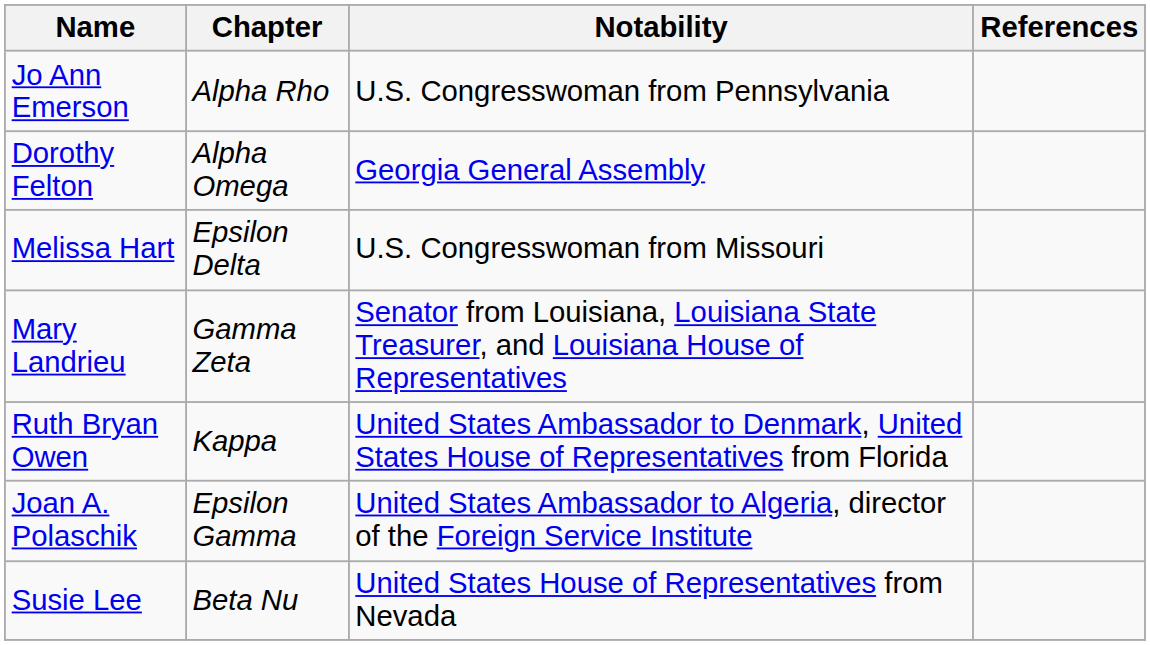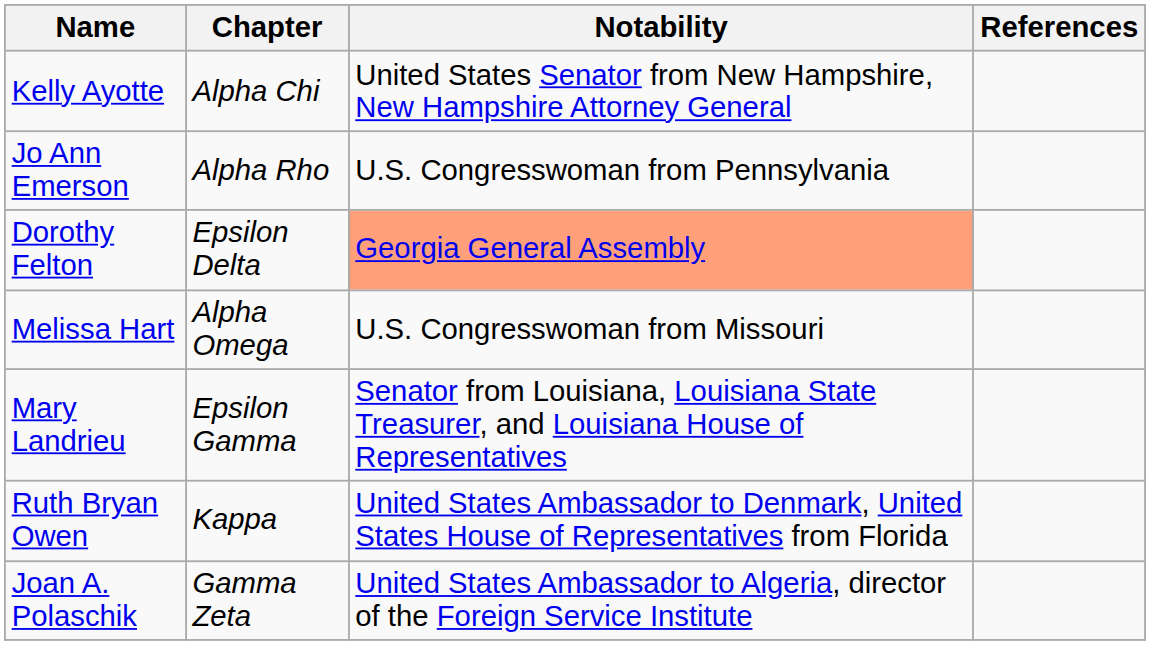+ row: Kelly Ayotte | Alpha Chi | United States Senator from New Hampshire, New Hampshire Attorney General
Dorothy Felton | Chapter: Alpha Omega -> Epsilon Delta
Dorothy Felton | Notability: no background -> lightsalmon background
Melissa Hart | Chapter: Epsilon Delta -> Alpha Omega
Mary Landrieu | Chapter: Gamma Zeta -> Epsilon Gamma
Joan A. Polaschik | Chapter: Epsilon Gamma -> Gamma Zeta
- row: Susie Lee | Beta Nu | United States House of Representatives from Nevada
